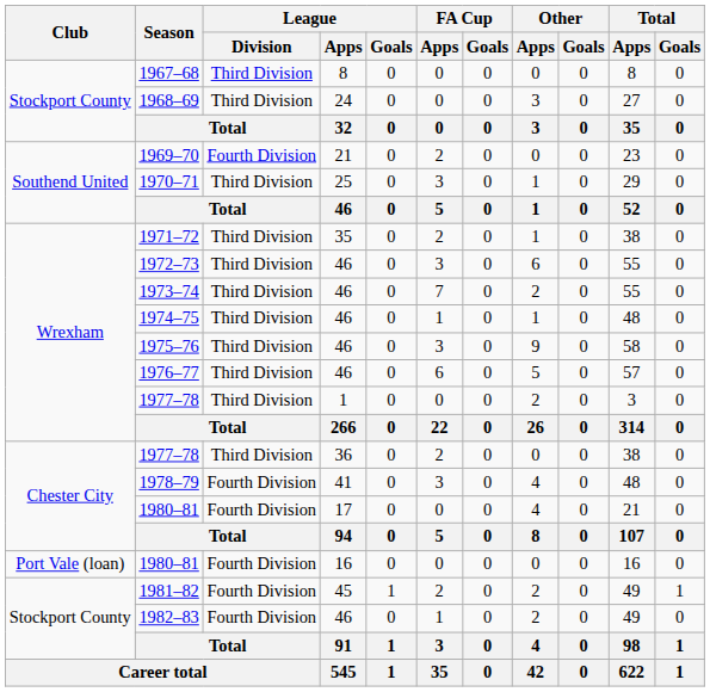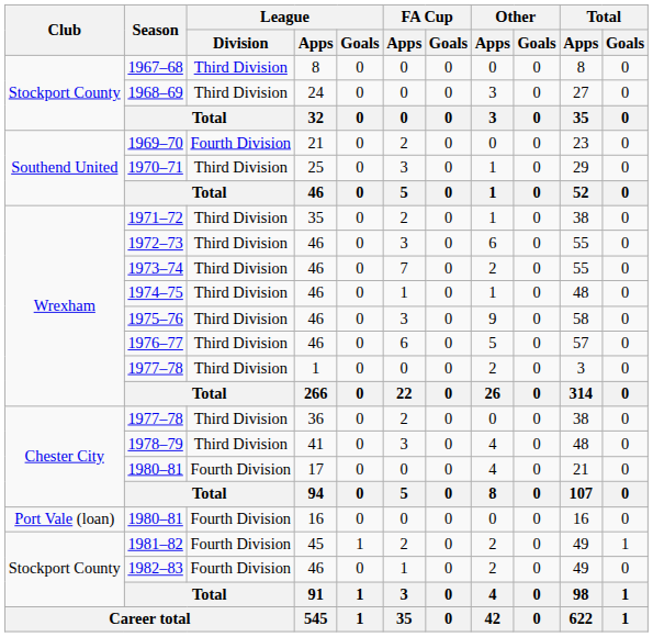1978–79 | League / Division: Fourth Division -> Third Division
